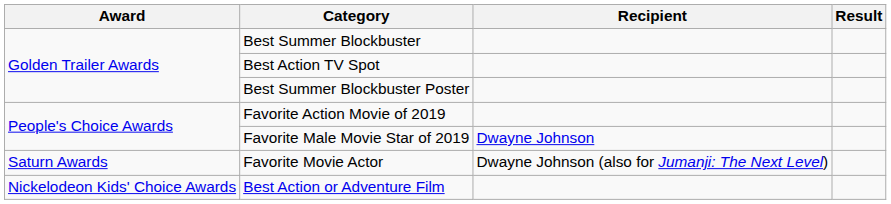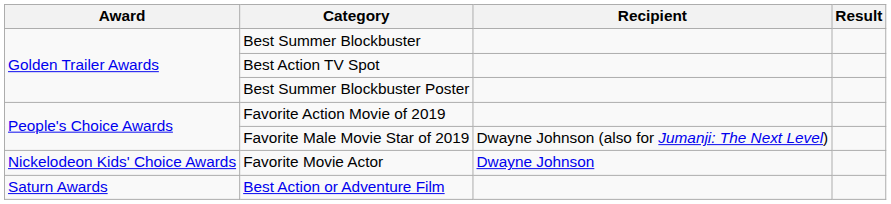Favorite Male Movie Star of 2019 | Recipient: Dwayne Johnson -> Dwayne Johnson (also for Jumanji: The Next Level)
Favorite Movie Actor | Award: Saturn Awards -> Nickelodeon Kids' Choice Awards
Favorite Movie Actor | Recipient: Dwayne Johnson (also for Jumanji: The Next Level) -> Dwayne Johnson
Best Action or Adventure Film | Award: Nickelodeon Kids' Choice Awards -> Saturn Awards
